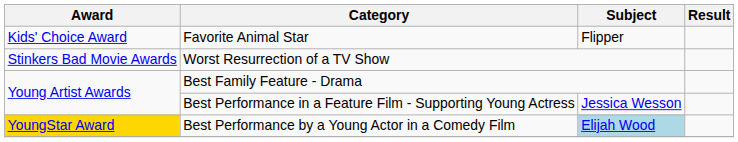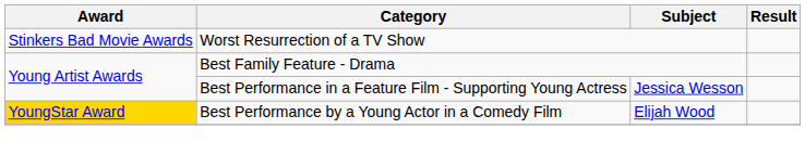- row: Kids' Choice Award | Favorite Animal Star | Flipper
Best Performance by a Young Actor in a Comedy Film | Subject: lightblue background -> no background
